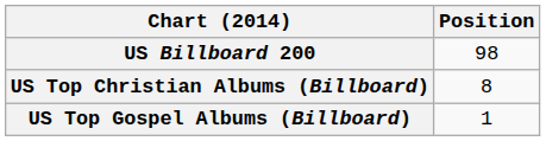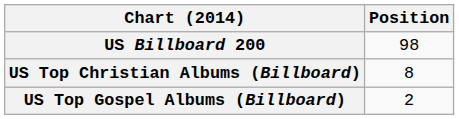US Top Gospel Albums (Billboard) | Position: 1 -> 2
